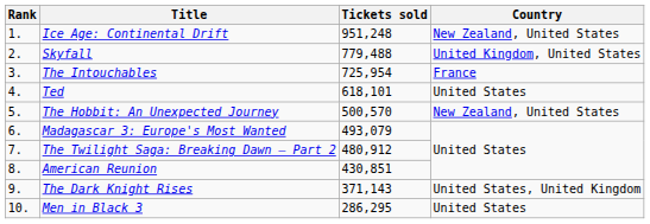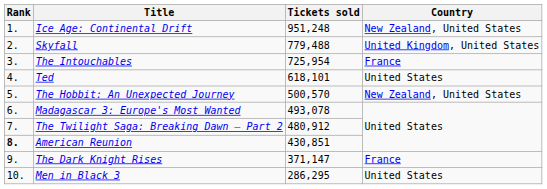Madagascar 3: Europe's Most Wanted | Tickets sold: 493,079 -> 493,078
American Reunion | Rank: normal -> bold
The Dark Knight Rises | Tickets sold: 371,143 -> 371,147
The Dark Knight Rises | Country: United States, United Kingdom -> France
